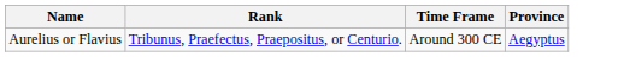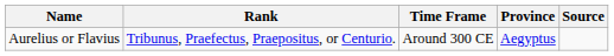+ column: Source
